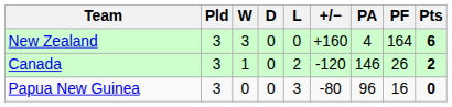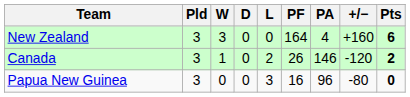columns swapped: PF <-> +/−
